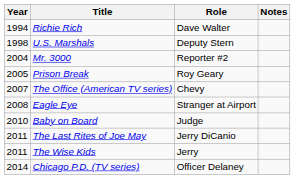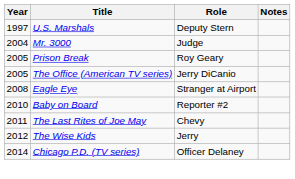- row: 1994 | Richie Rich | Dave Walter
U.S. Marshals | Year: 1998 -> 1997
Mr. 3000 | Role: Reporter #2 -> Judge
The Office (American TV series) | Year: 2007 -> 2005
The Office (American TV series) | Role: Chevy -> Jerry DiCanio
Baby on Board | Role: Judge -> Reporter #2
The Last Rites of Joe May | Role: Jerry DiCanio -> Chevy
The Wise Kids | Year: 2011 -> 2012
